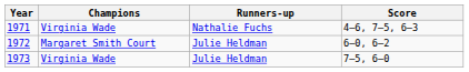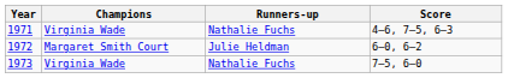1973 | Runners-up: Julie Heldman -> Nathalie Fuchs
